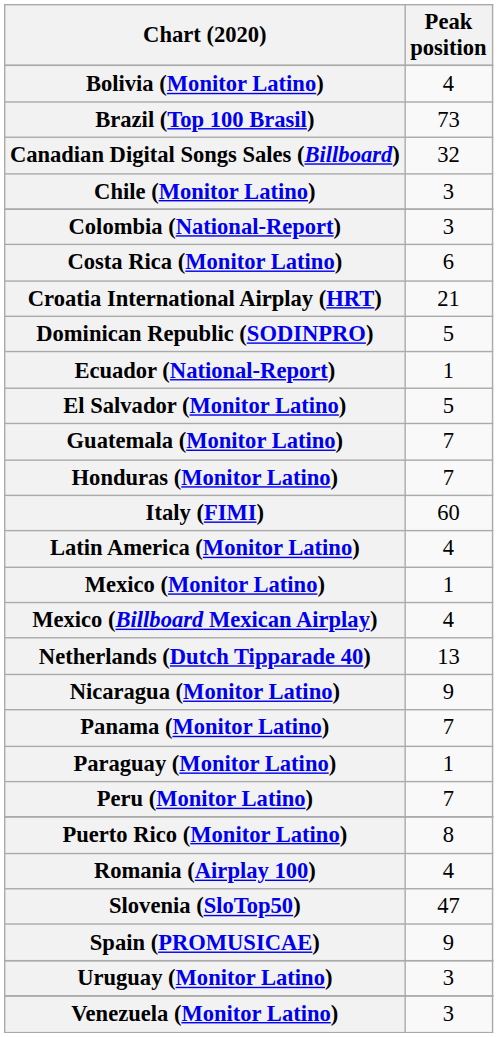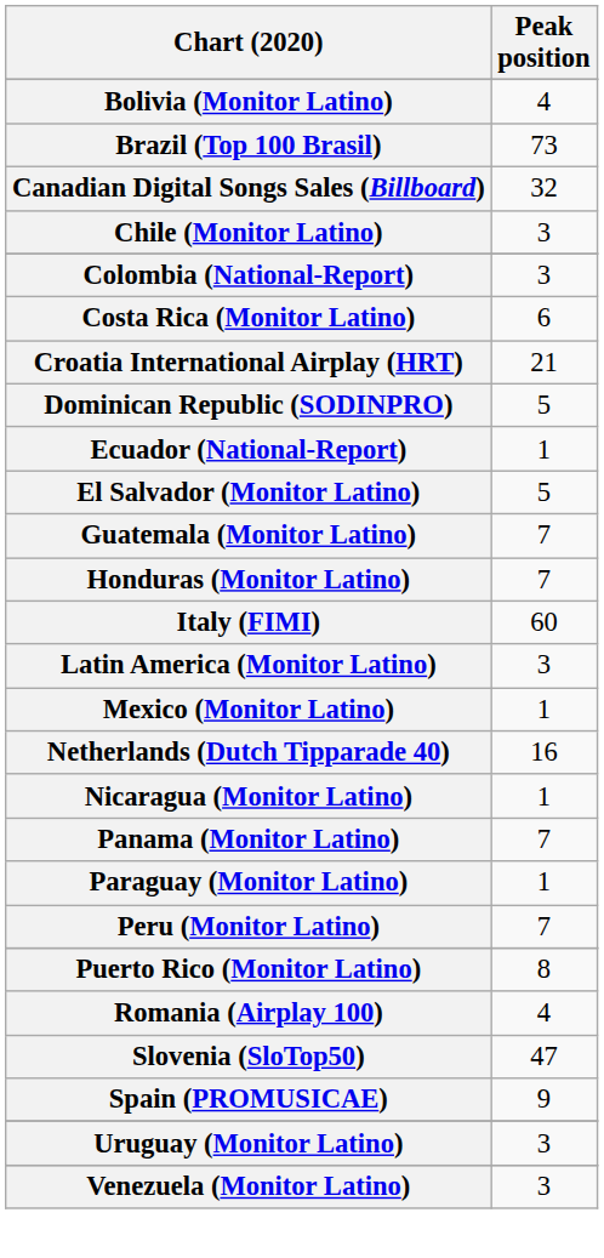Latin America (Monitor Latino) | Peak position: 4 -> 3
- row: Mexico (Billboard Mexican Airplay) | 4
Netherlands (Dutch Tipparade 40) | Peak position: 13 -> 16
Nicaragua (Monitor Latino) | Peak position: 9 -> 1
